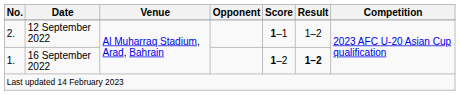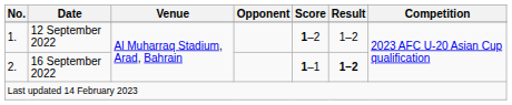12 September 2022 | No.: 2. -> 1.
12 September 2022 | Score: 1–1 -> 1–2
16 September 2022 | No.: 1. -> 2.
16 September 2022 | Score: 1–2 -> 1–1
